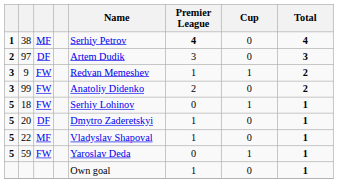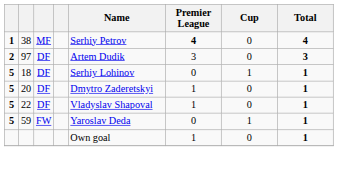- row: 3 | 9 | FW | Redvan Memeshev | 1 | 1 | 2
- row: 3 | 99 | FW | Anatoliy Didenko | 2 | 0 | 2
18 | column 3: FW -> DF
22 | column 3: MF -> DF
